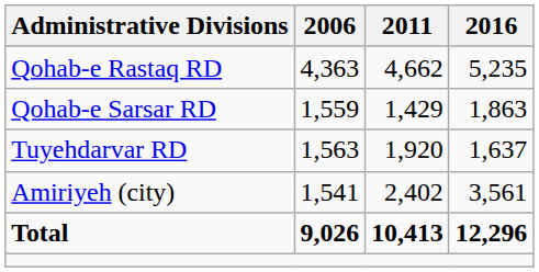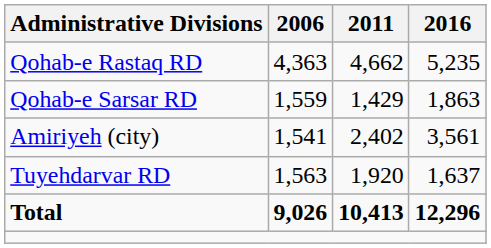rows swapped: Tuyehdarvar RD <-> Amiriyeh (city)
